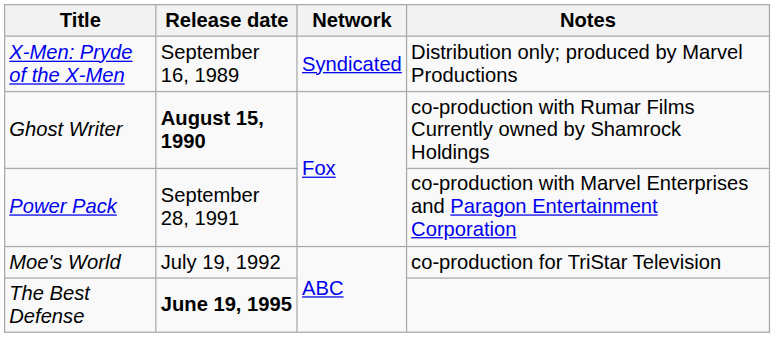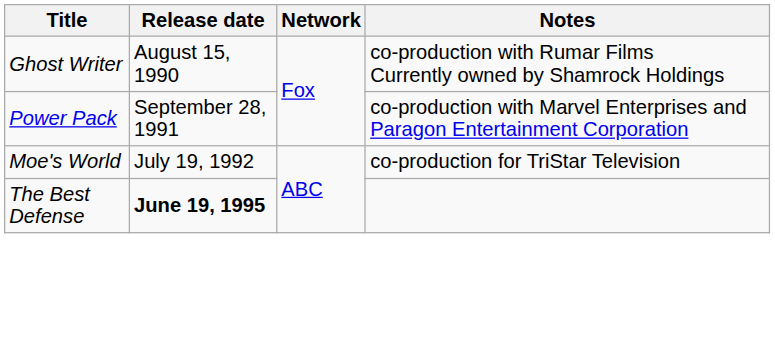- row: X-Men: Pryde of the X-Men | September 16, 1989 | Syndicated | Distribution only; produced by Marvel Productions
Ghost Writer | Release date: bold -> normal
